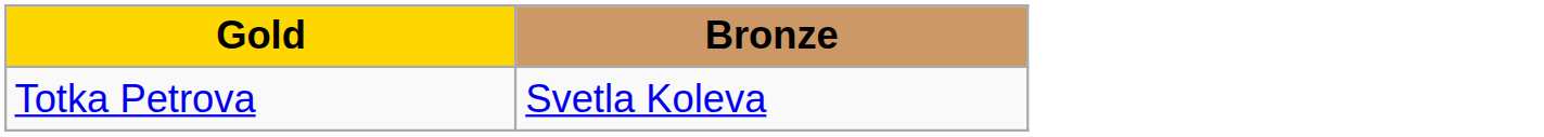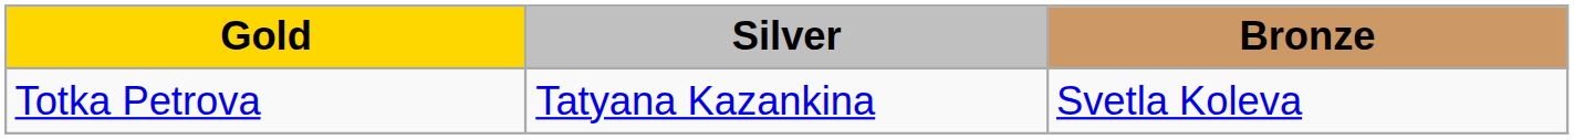+ column: Silver | Tatyana Kazankina
